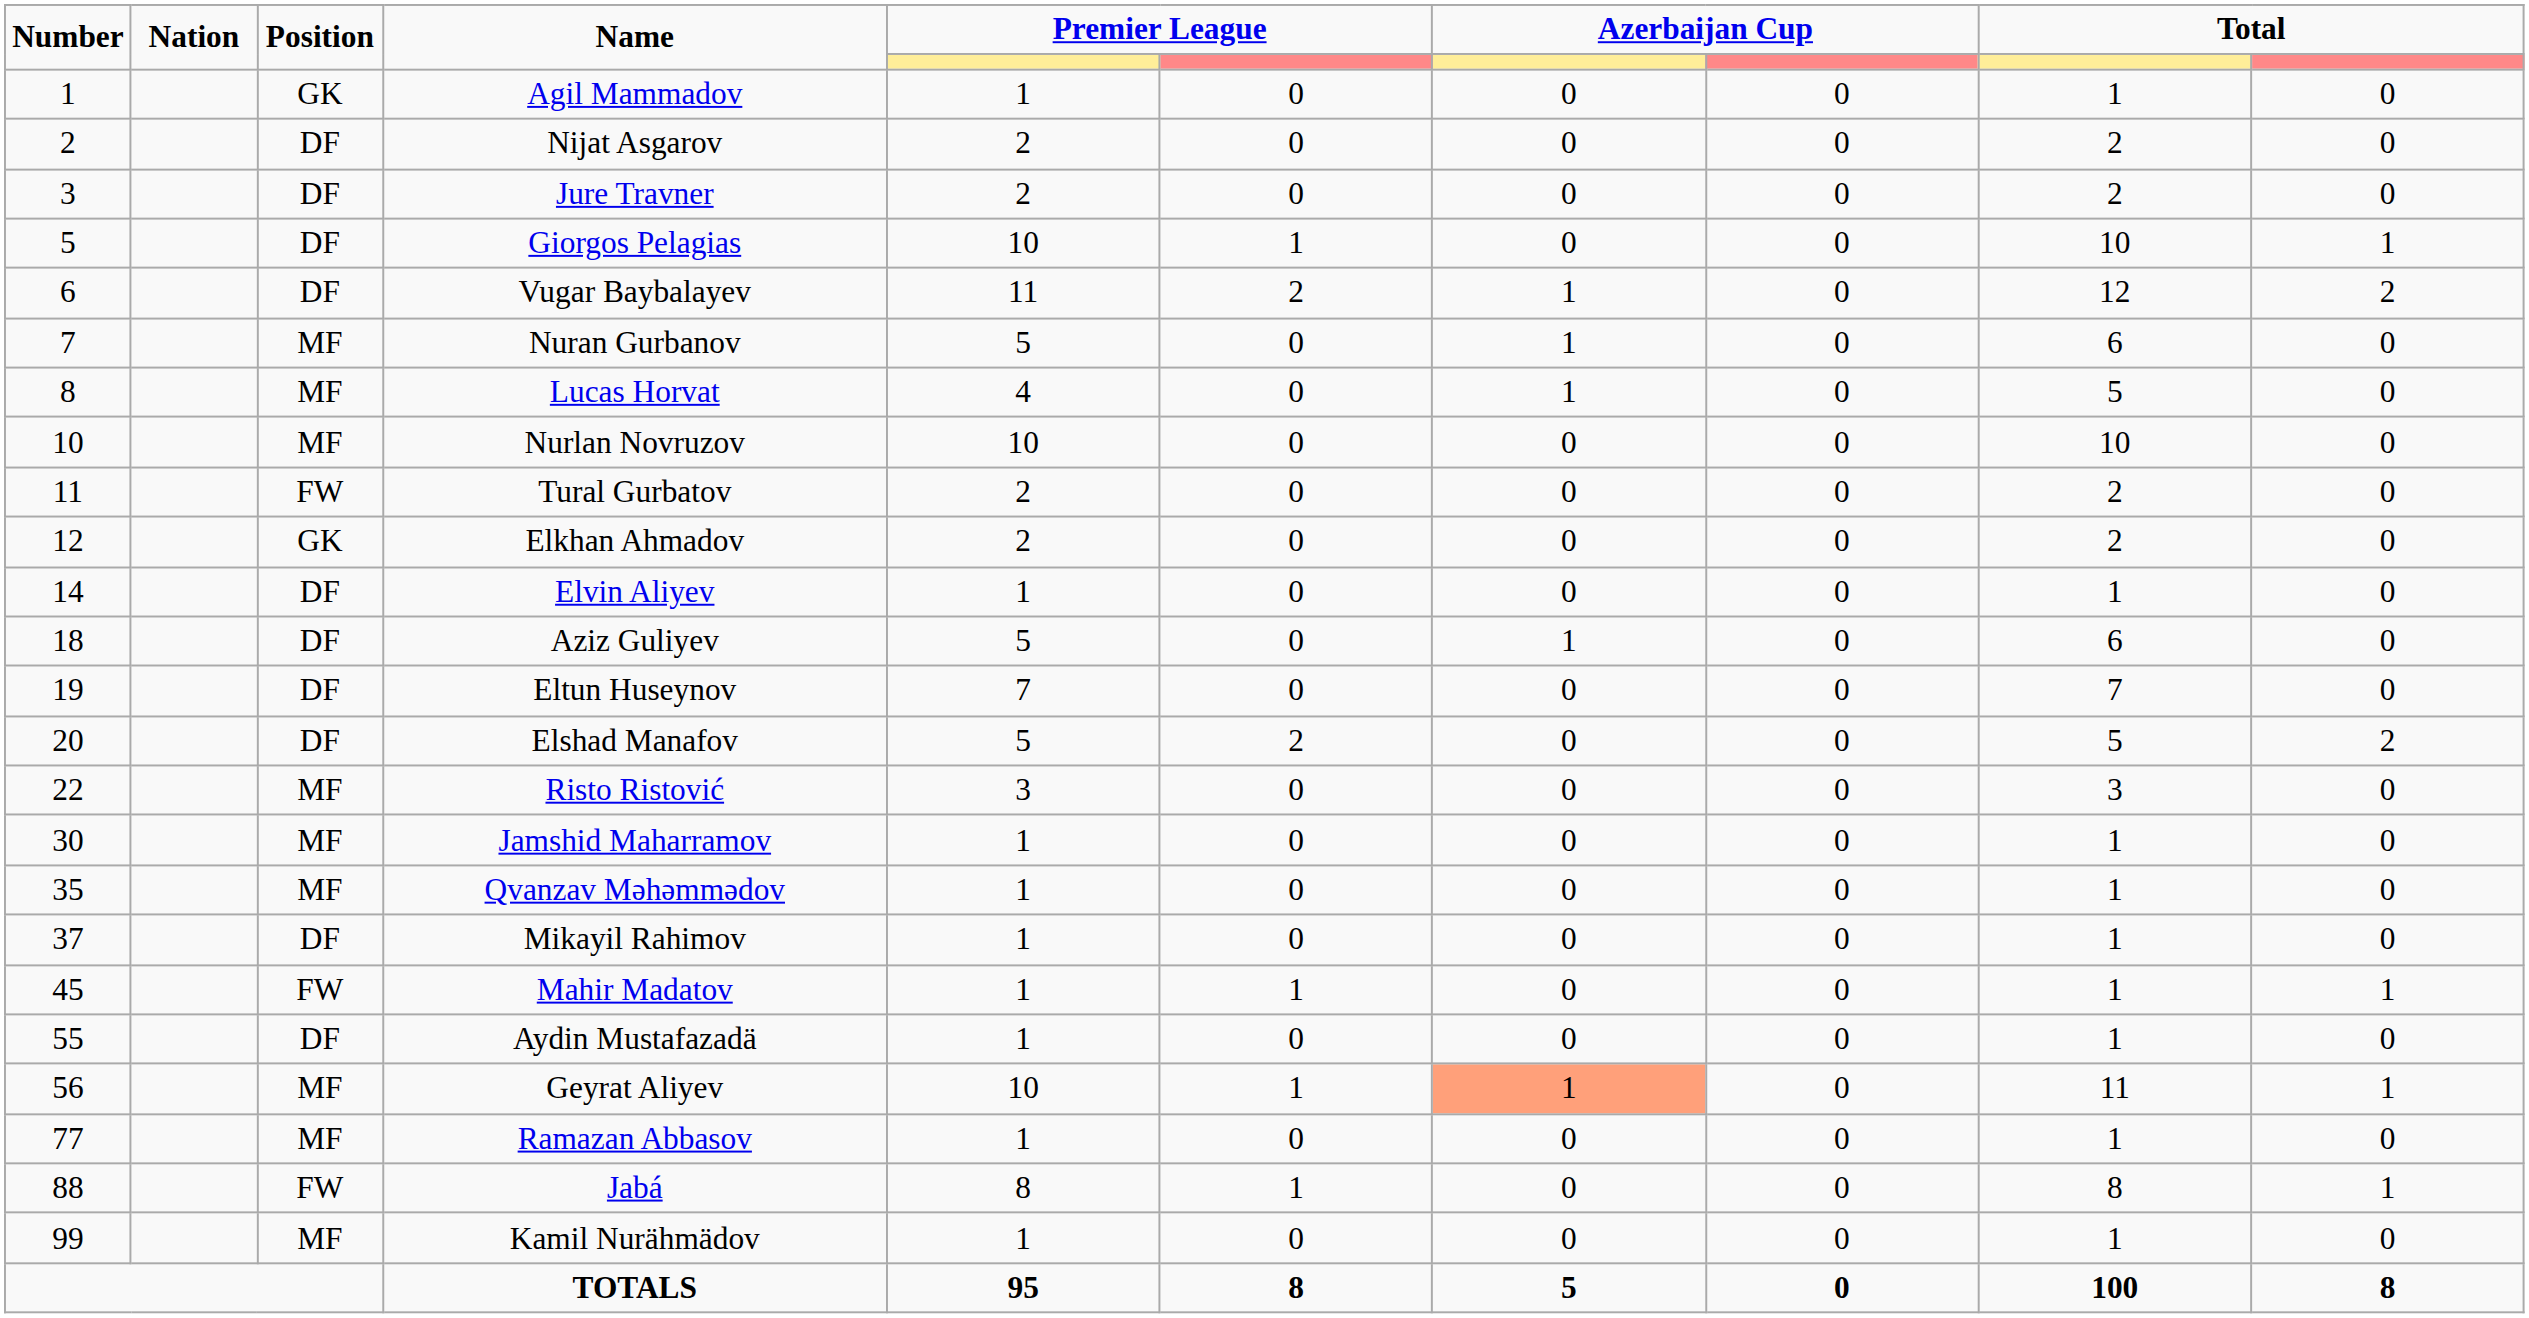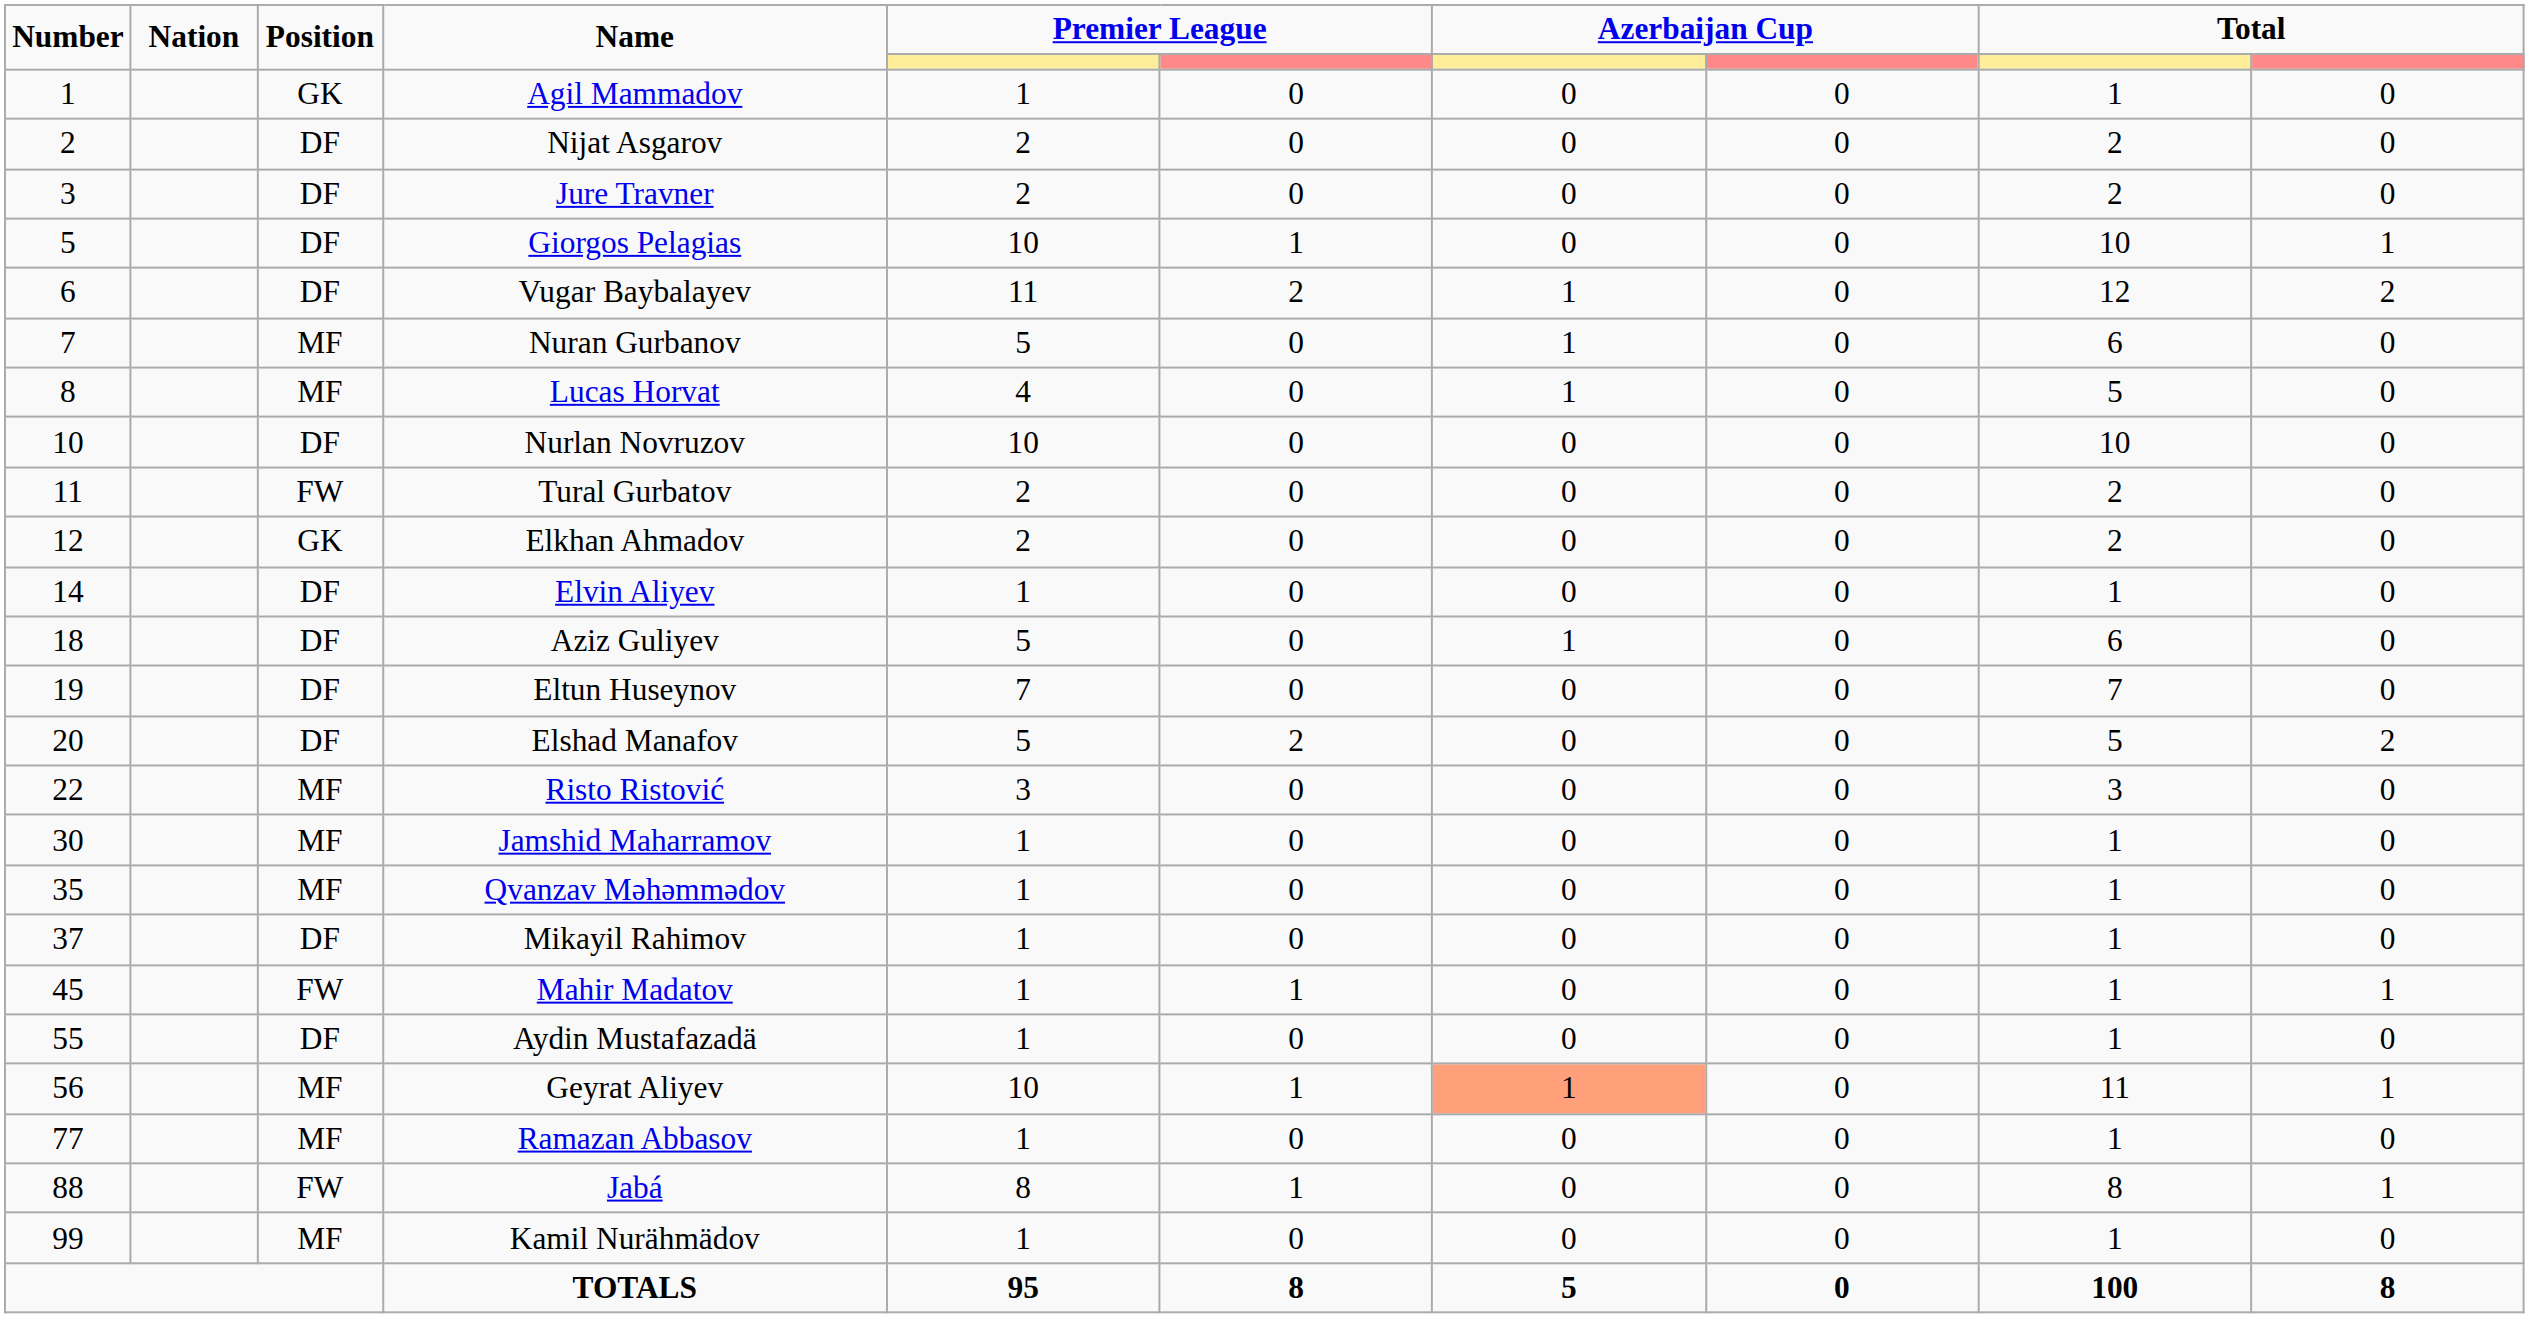Nurlan Novruzov | Position: MF -> DF
